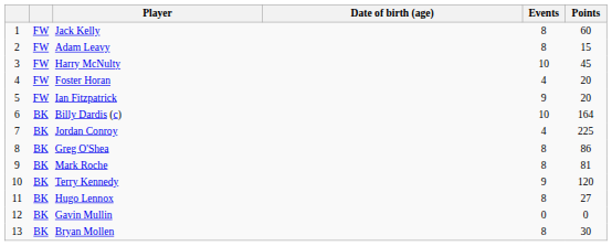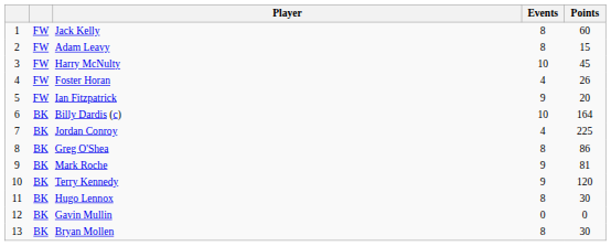- column: Date of birth (age)
Foster Horan | Points: 20 -> 26
Mark Roche | Events: 8 -> 9
Hugo Lennox | Points: 27 -> 30
